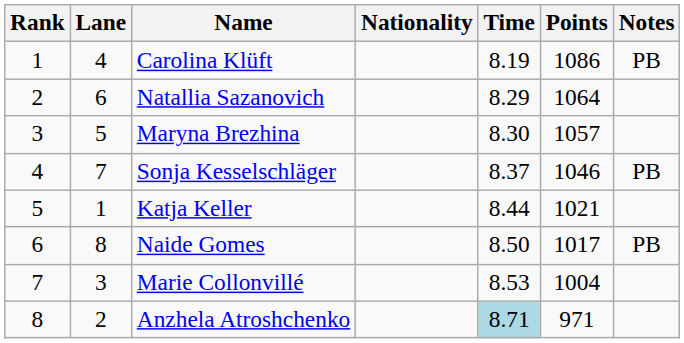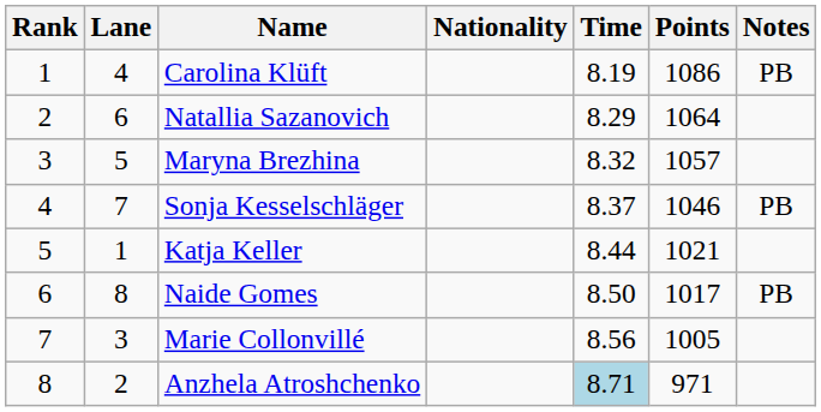Maryna Brezhina | Time: 8.30 -> 8.32
Marie Collonvillé | Time: 8.53 -> 8.56
Marie Collonvillé | Points: 1004 -> 1005
